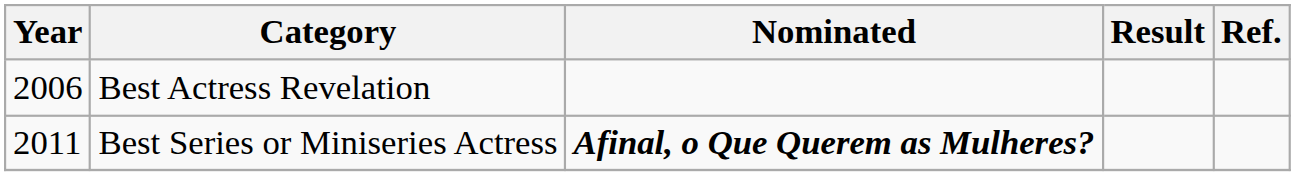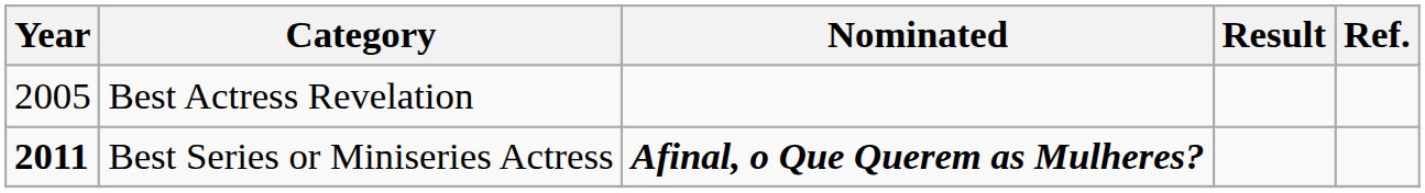Best Actress Revelation | Year: 2006 -> 2005
Best Series or Miniseries Actress | Year: normal -> bold
